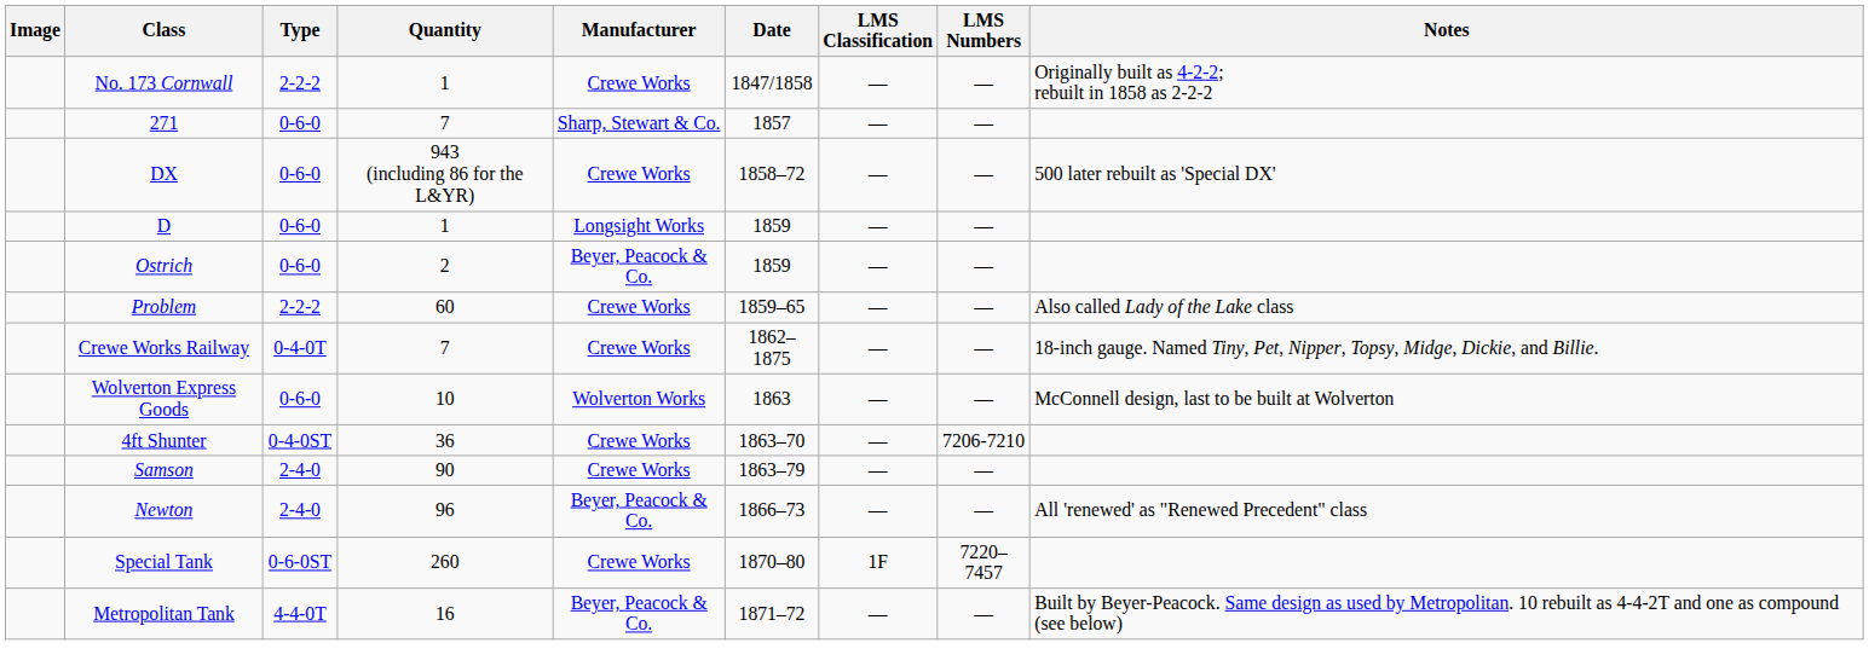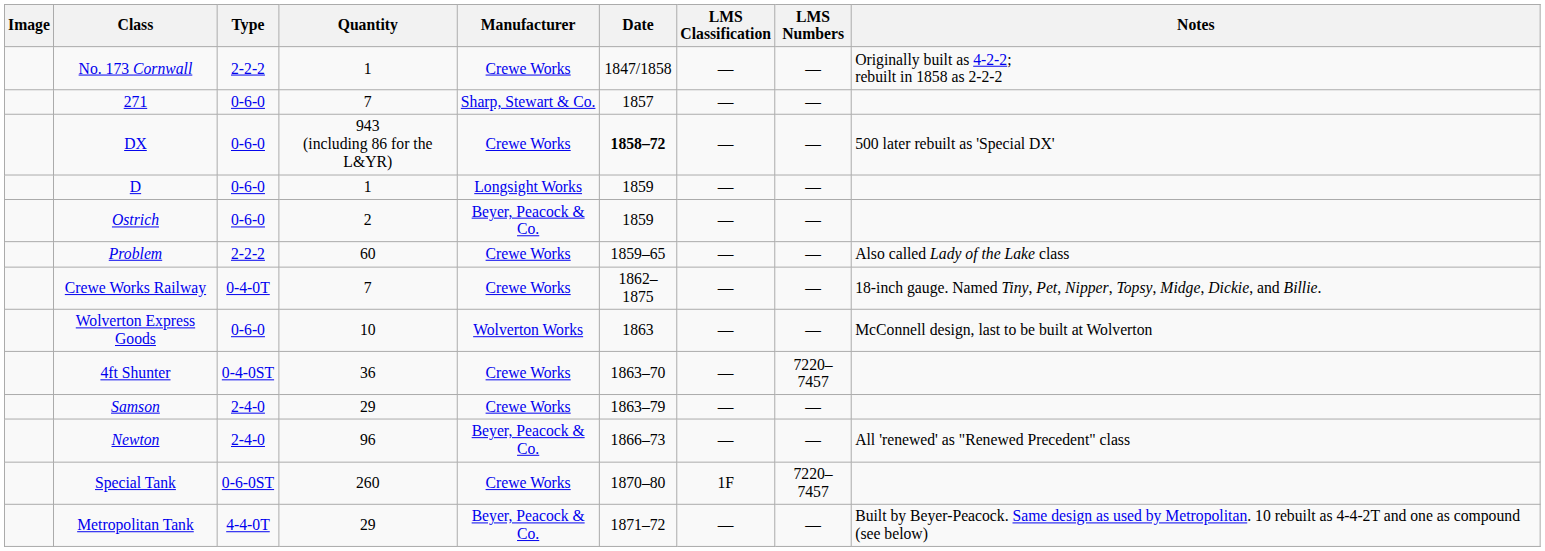DX | Date: normal -> bold
4ft Shunter | LMS Numbers: 7206-7210 -> 7220–7457
Samson | Quantity: 90 -> 29
Metropolitan Tank | Quantity: 16 -> 29
